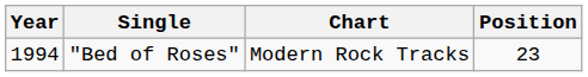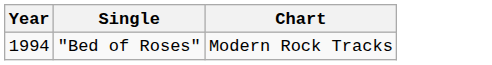- column: Position | 23
